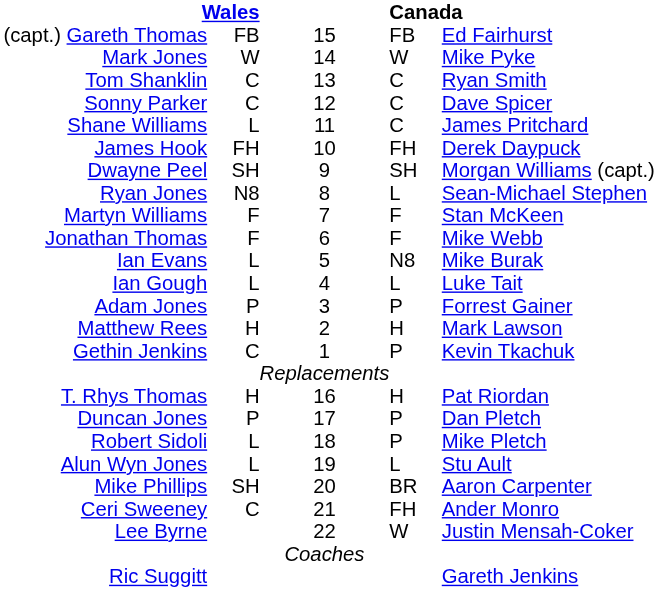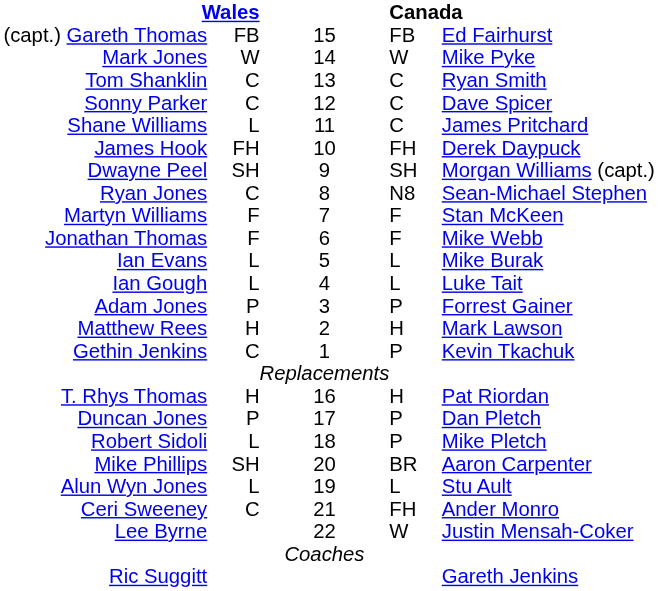Ryan Jones | column 2: N8 -> C
Ryan Jones | column 4: L -> N8
Ian Evans | column 4: N8 -> L
rows swapped: Alun Wyn Jones <-> Mike Phillips
